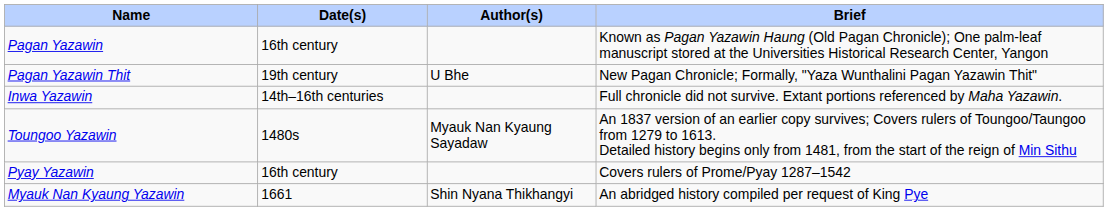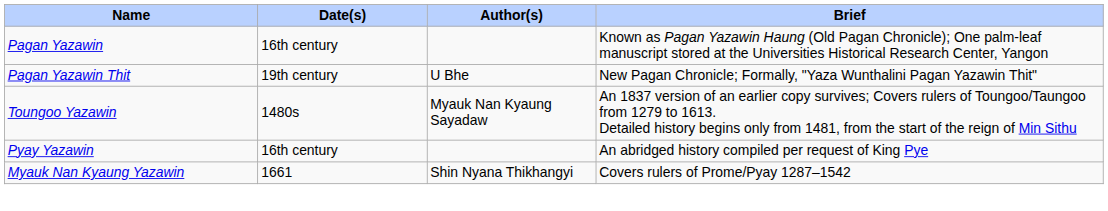- row: Inwa Yazawin | 14th–16th centuries | Full chronicle did not survive. Extant portions referenced by Maha Yazawin.
Pyay Yazawin | Brief: Covers rulers of Prome/Pyay 1287–1542 -> An abridged history compiled per request of King Pye
Myauk Nan Kyaung Yazawin | Brief: An abridged history compiled per request of King Pye -> Covers rulers of Prome/Pyay 1287–1542
